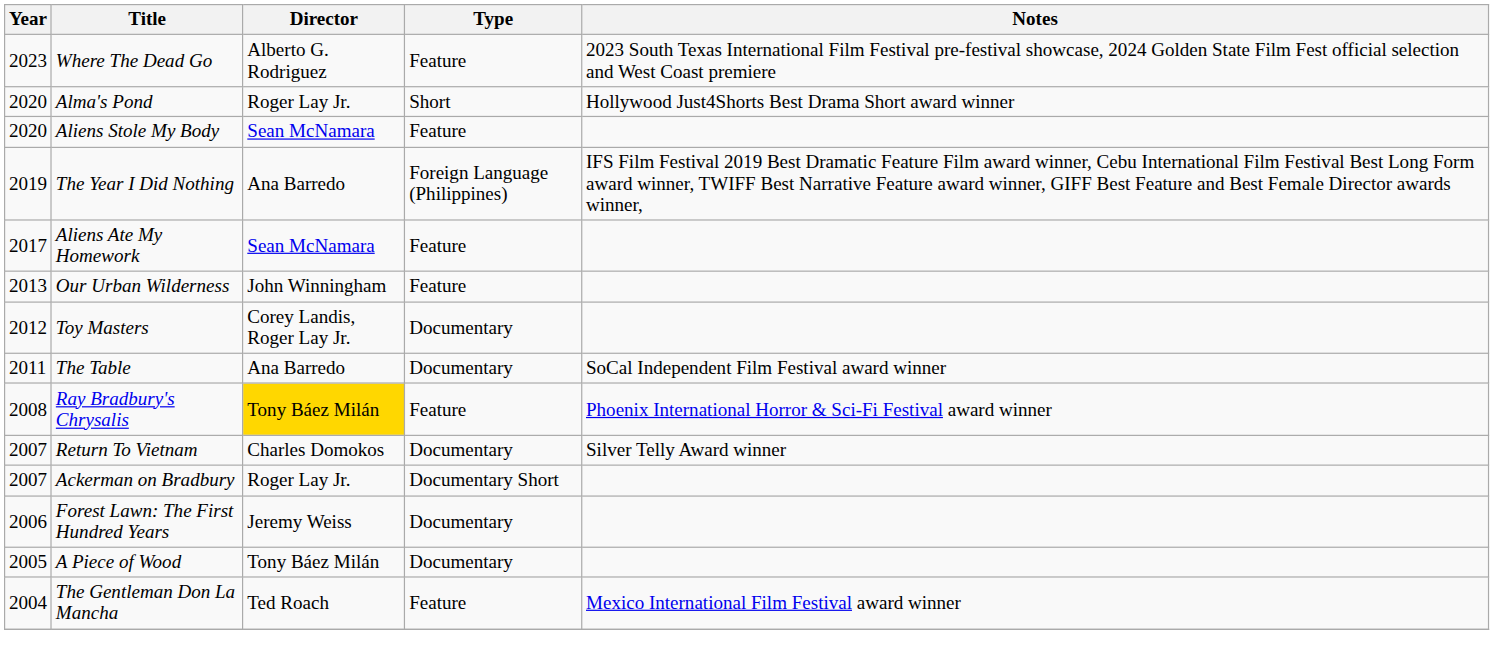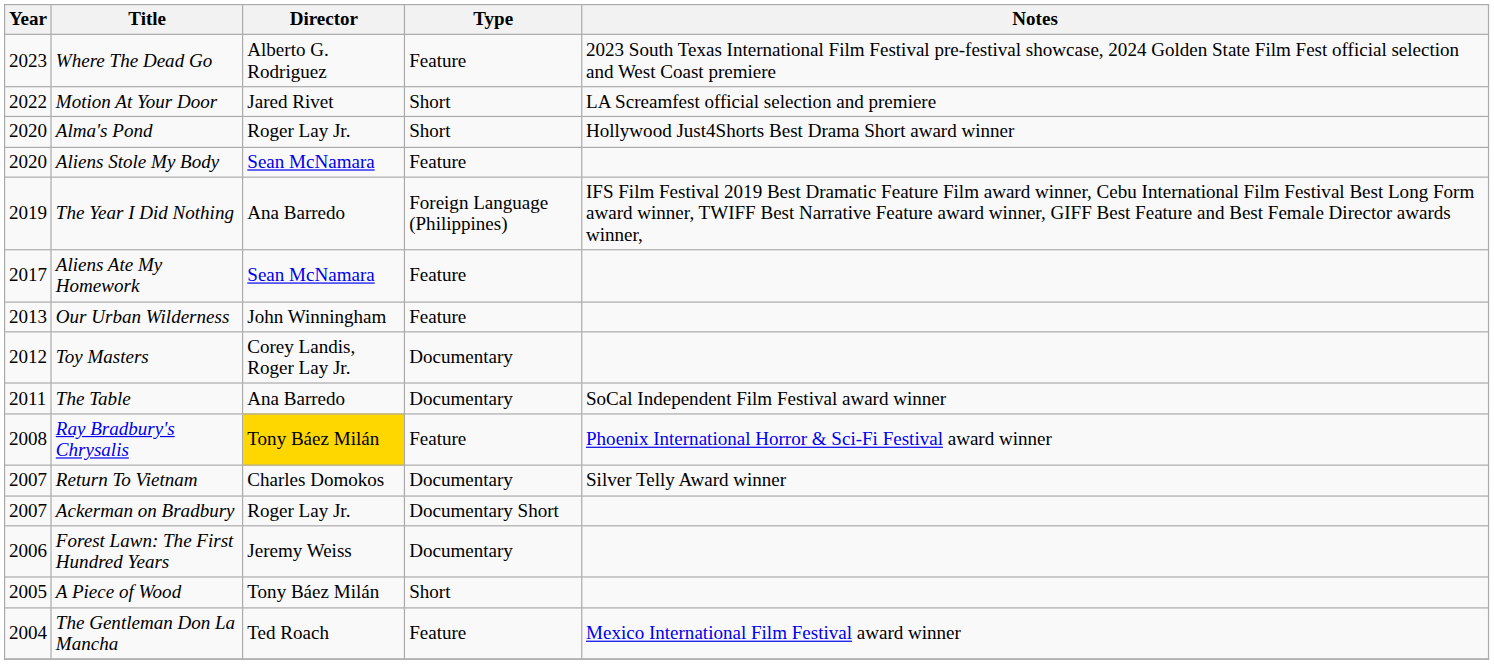+ row: 2022 | Motion At Your Door | Jared Rivet | Short | LA Screamfest official selection and premiere
A Piece of Wood | Type: Documentary -> Short
